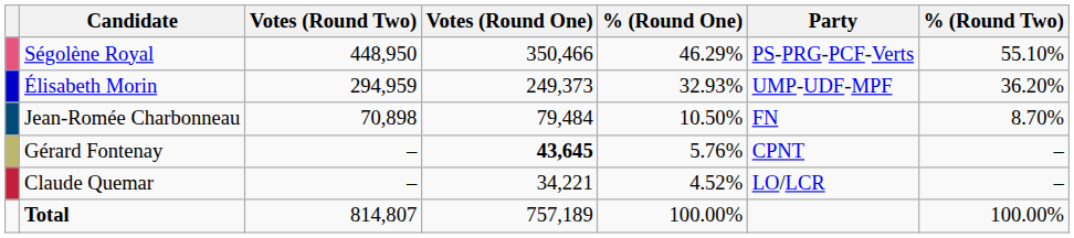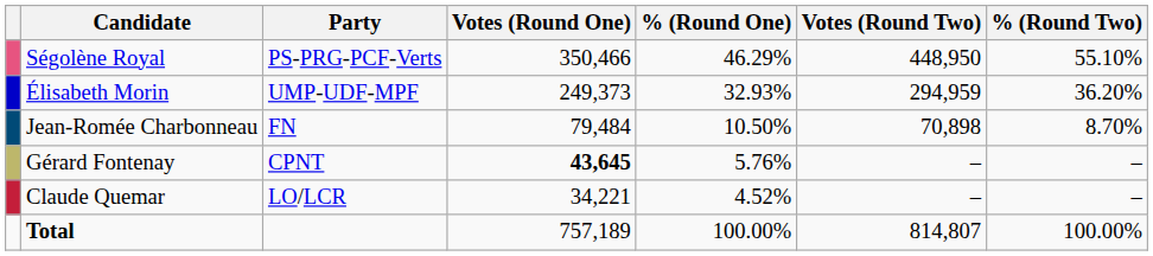columns swapped: Party <-> Votes (Round Two)
